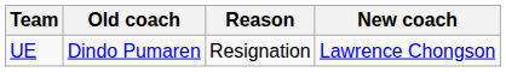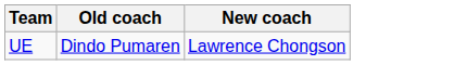- column: Reason | Resignation
